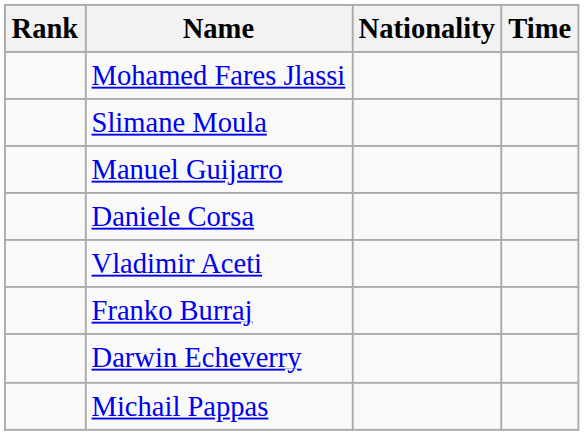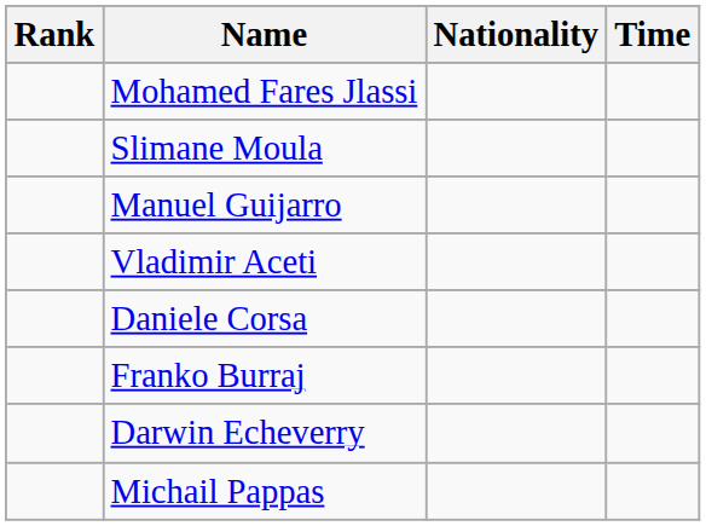rows swapped: Vladimir Aceti <-> Daniele Corsa
